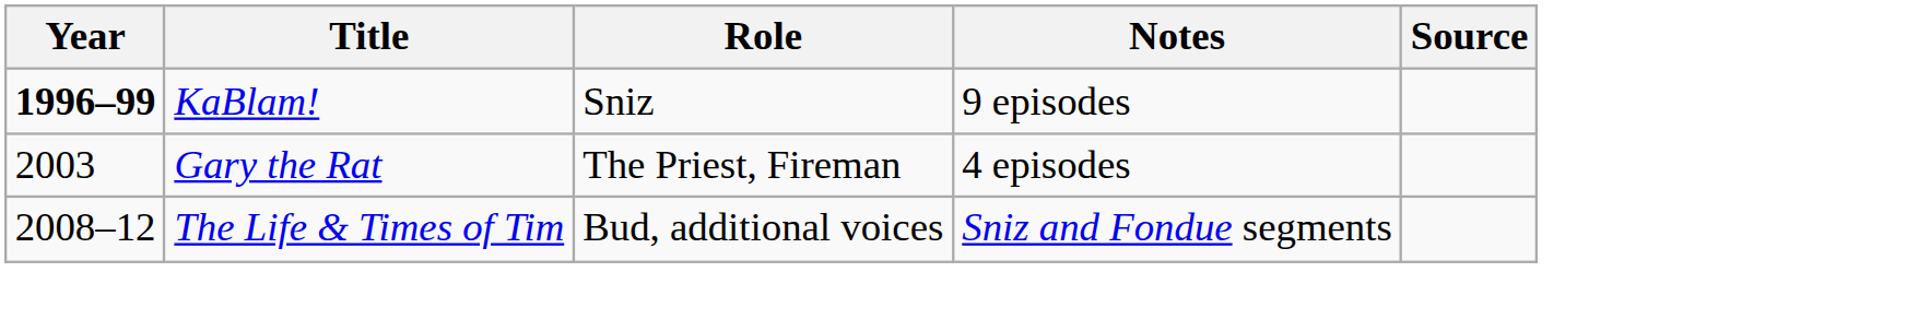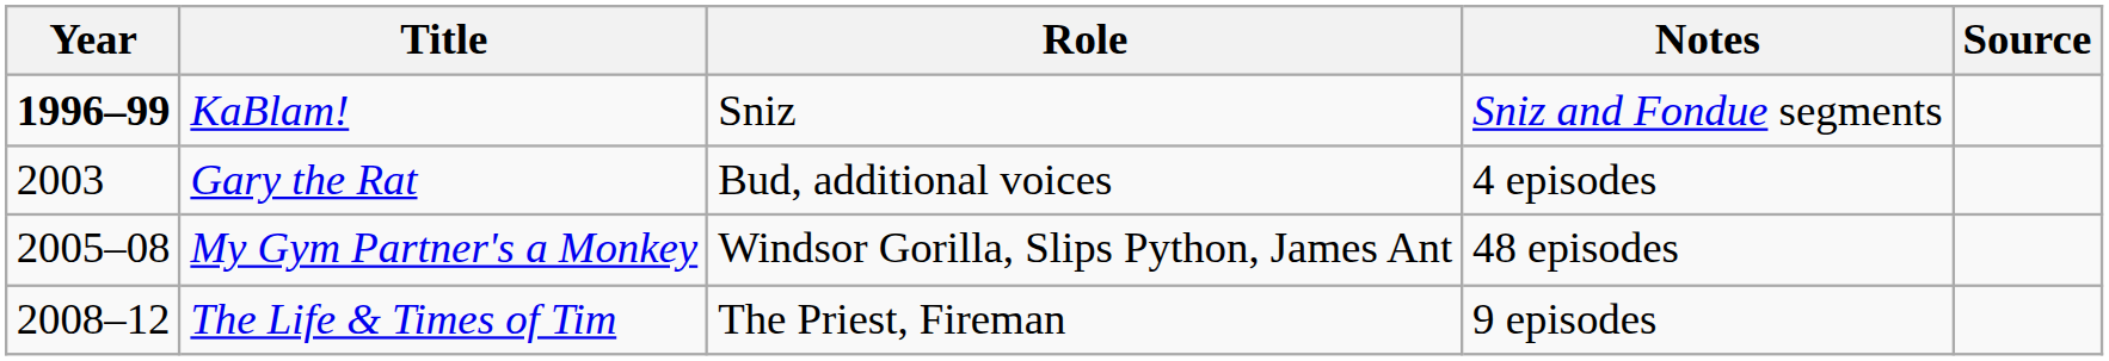KaBlam! | Notes: 9 episodes -> Sniz and Fondue segments
Gary the Rat | Role: The Priest, Fireman -> Bud, additional voices
+ row: 2005–08 | My Gym Partner's a Monkey | Windsor Gorilla, Slips Python, James Ant | 48 episodes
The Life & Times of Tim | Role: Bud, additional voices -> The Priest, Fireman
The Life & Times of Tim | Notes: Sniz and Fondue segments -> 9 episodes
